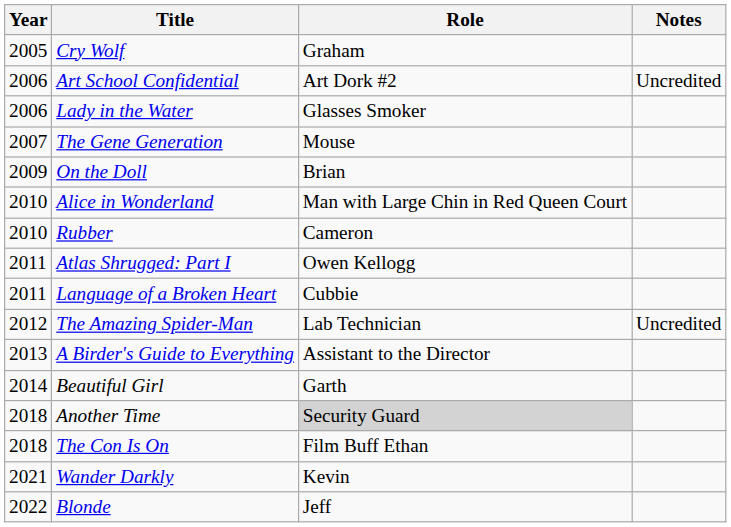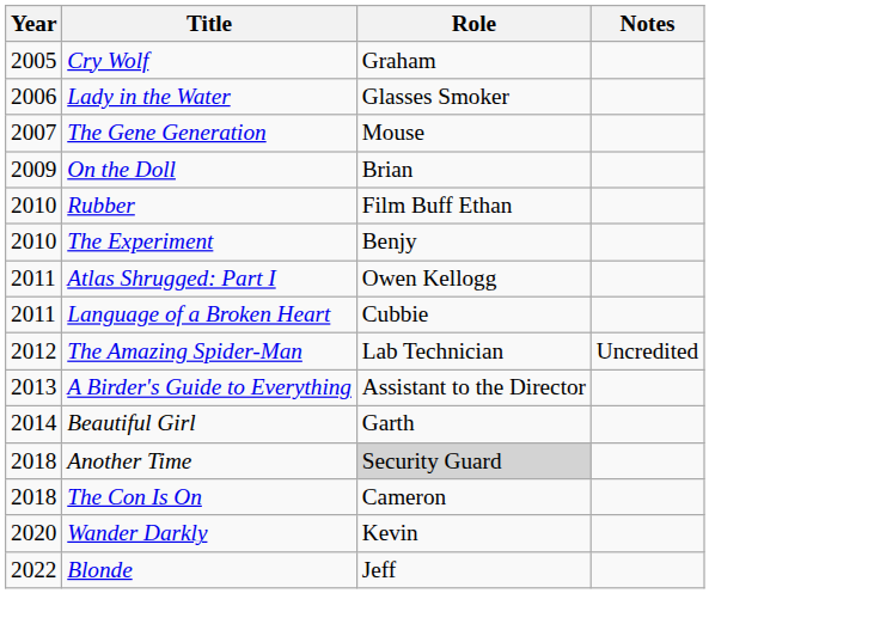- row: 2006 | Art School Confidential | Art Dork #2 | Uncredited
- row: 2010 | Alice in Wonderland | Man with Large Chin in Red Queen Court
Rubber | Role: Cameron -> Film Buff Ethan
+ row: 2010 | The Experiment | Benjy
The Con Is On | Role: Film Buff Ethan -> Cameron
Wander Darkly | Year: 2021 -> 2020
